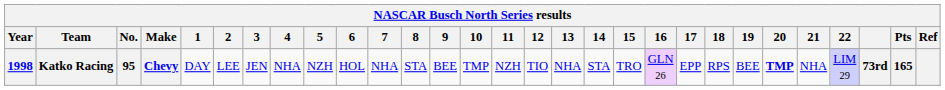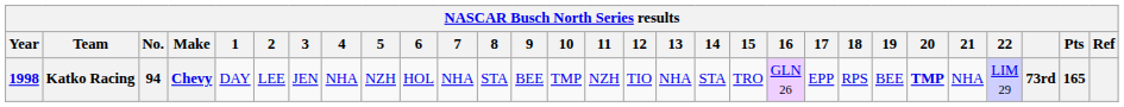Katko Racing | No.: 95 -> 94
